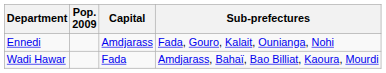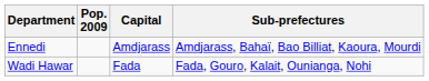Ennedi | Sub-prefectures: Fada, Gouro, Kalait, Ounianga, Nohi -> Amdjarass, Bahaï, Bao Billiat, Kaoura, Mourdi
Wadi Hawar | Sub-prefectures: Amdjarass, Bahaï, Bao Billiat, Kaoura, Mourdi -> Fada, Gouro, Kalait, Ounianga, Nohi
